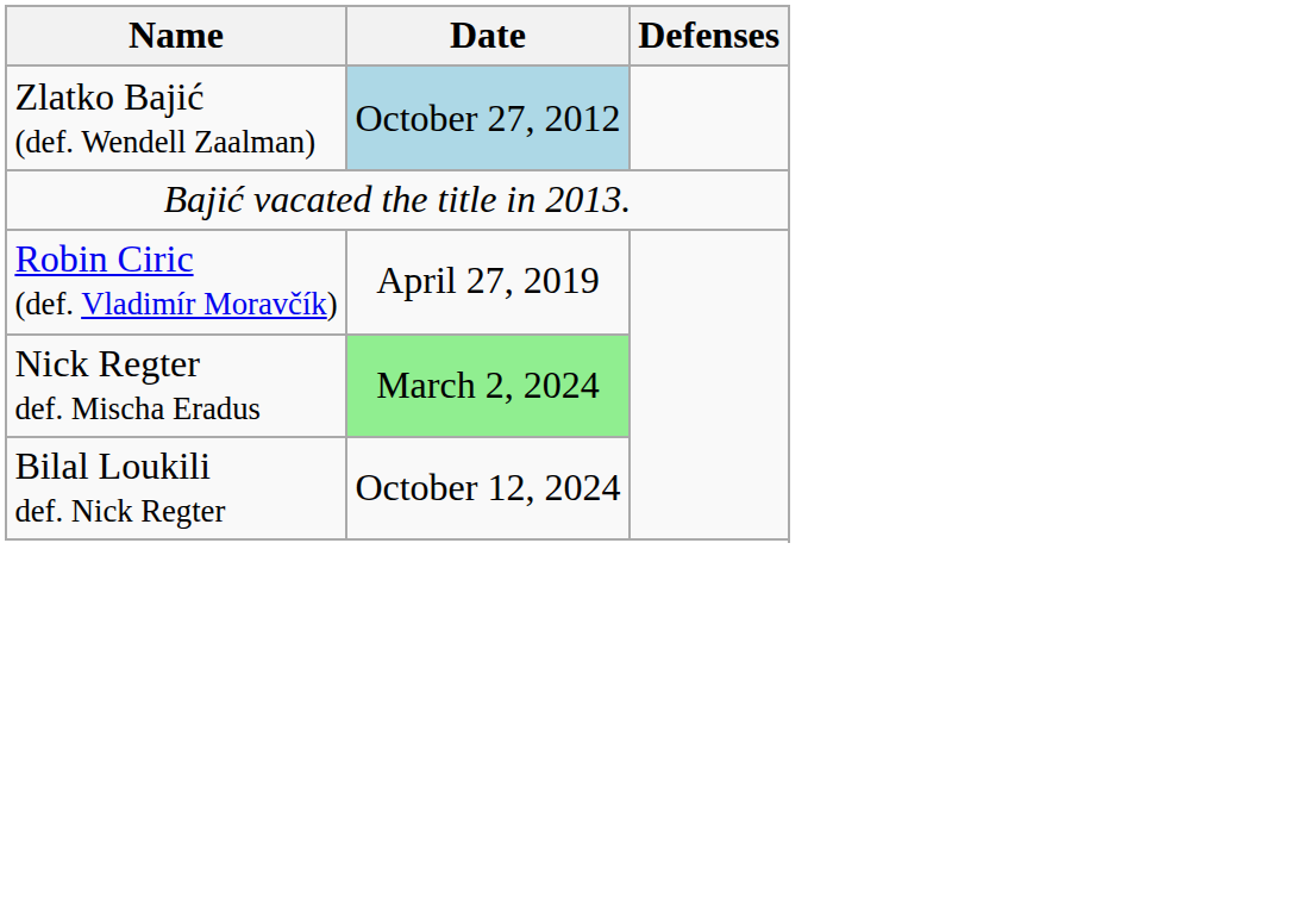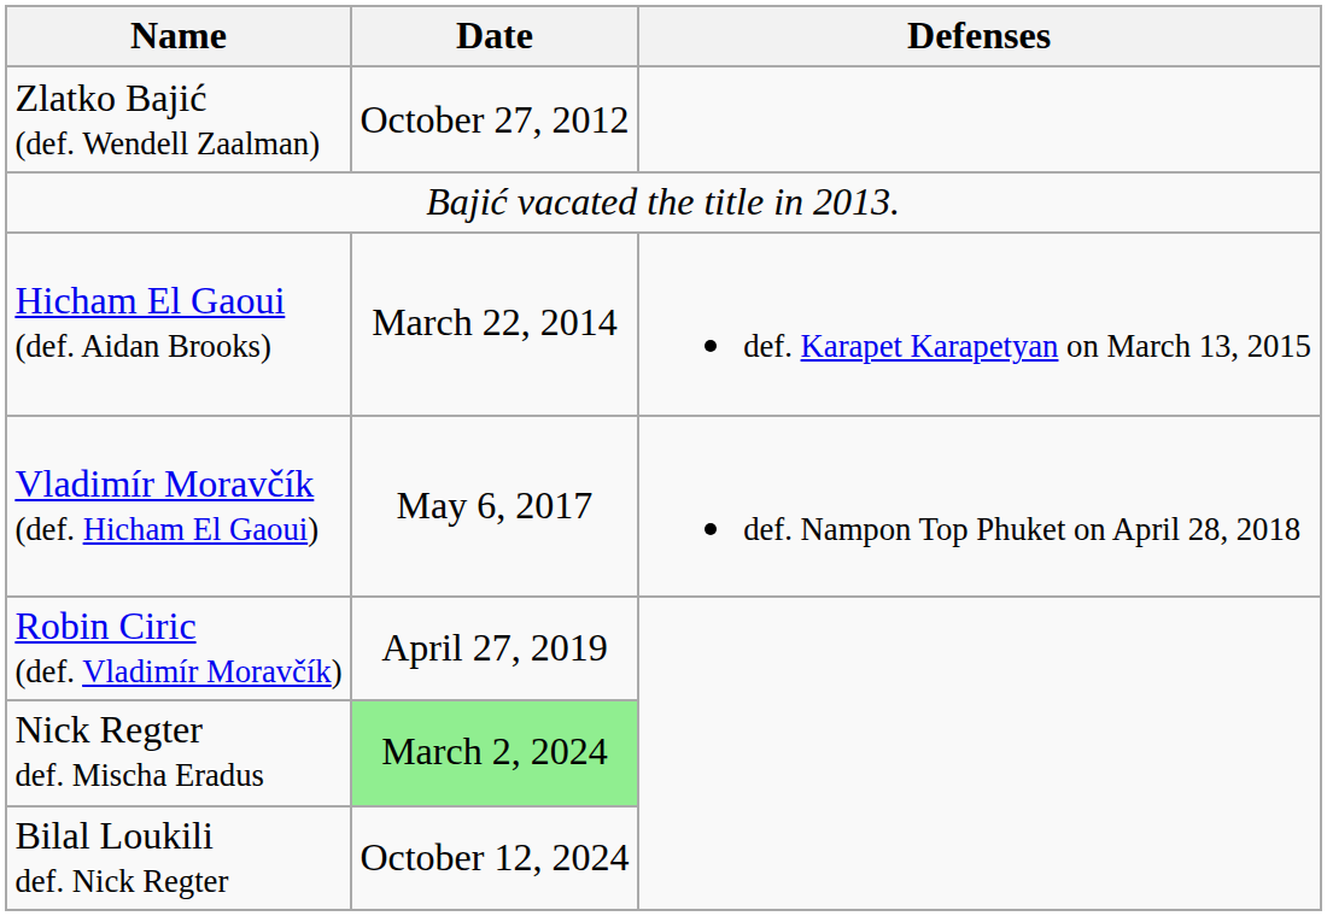Zlatko Bajić (def. Wendell Zaalman) | Date: lightblue background -> no background
+ row: Hicham El Gaoui (def. Aidan Brooks) | March 22, 2014 | def. Karapet Karapetyan on March 13, 2015
+ row: Vladimír Moravčík (def. Hicham El Gaoui) | May 6, 2017 | def. Nampon Top Phuket on April 28, 2018
